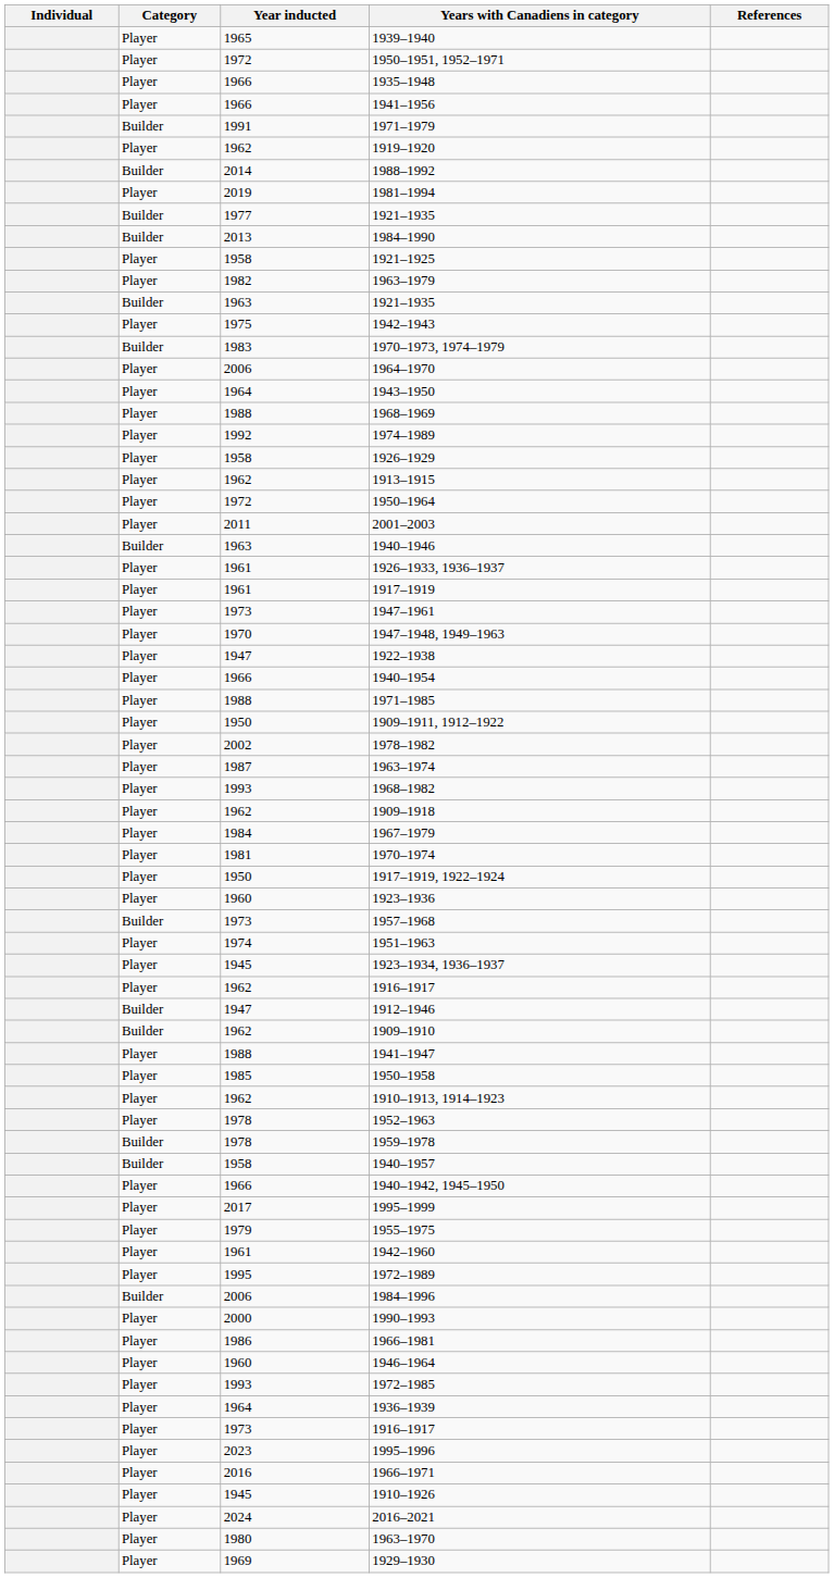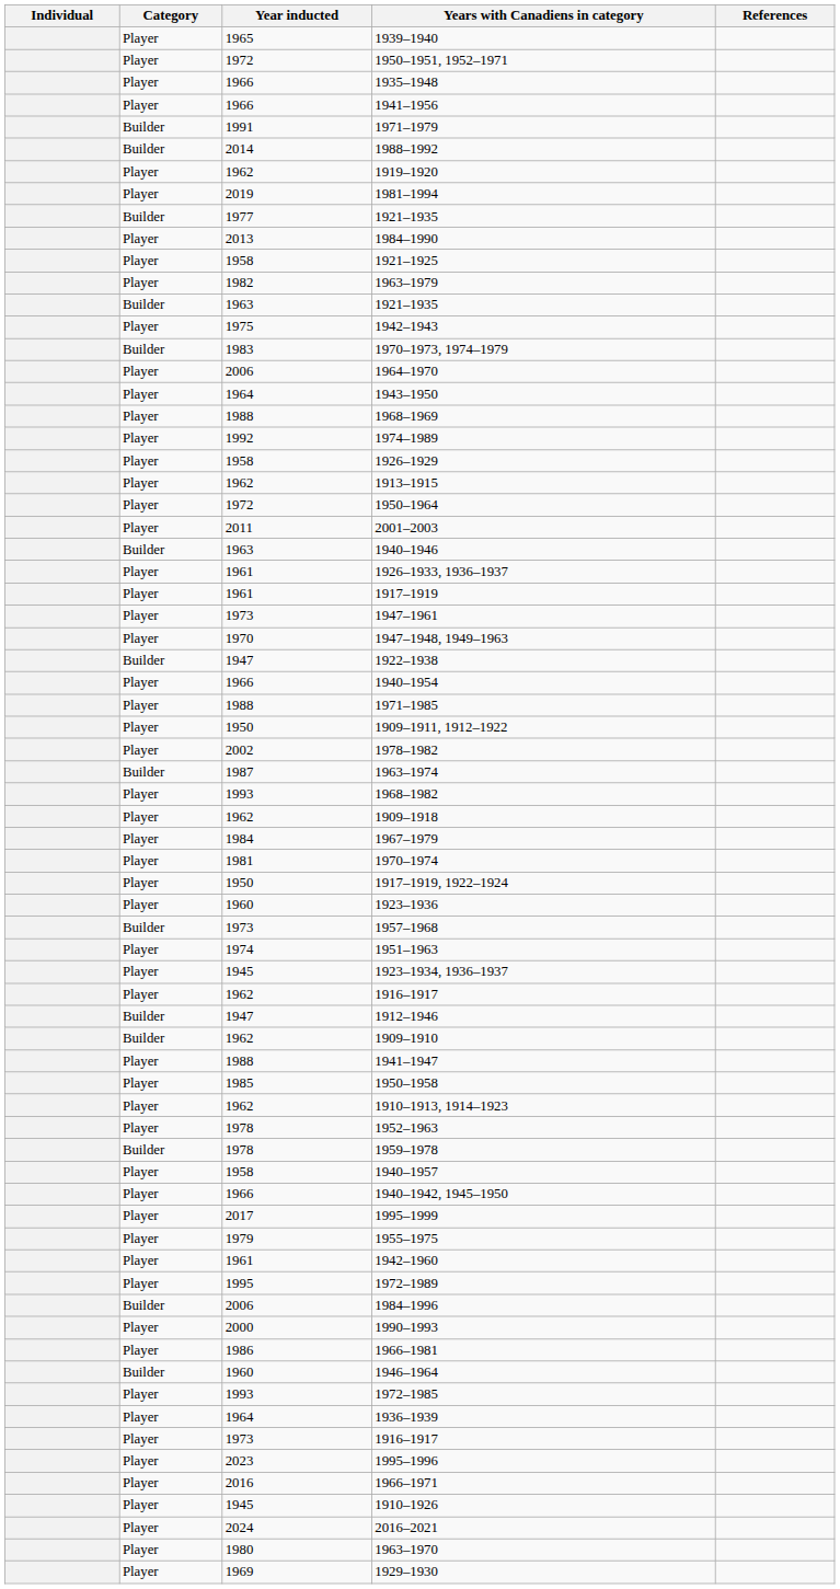rows swapped: 1988–1992 <-> 1919–1920
1984–1990 | Category: Builder -> Player
1922–1938 | Category: Player -> Builder
1963–1974 | Category: Player -> Builder
1940–1957 | Category: Builder -> Player
1946–1964 | Category: Player -> Builder
